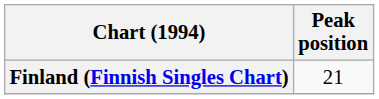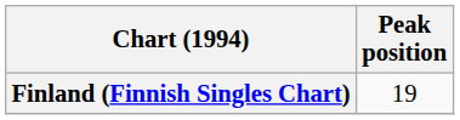Finland (Finnish Singles Chart) | Peak position: 21 -> 19
